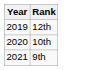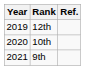+ column: Ref.
